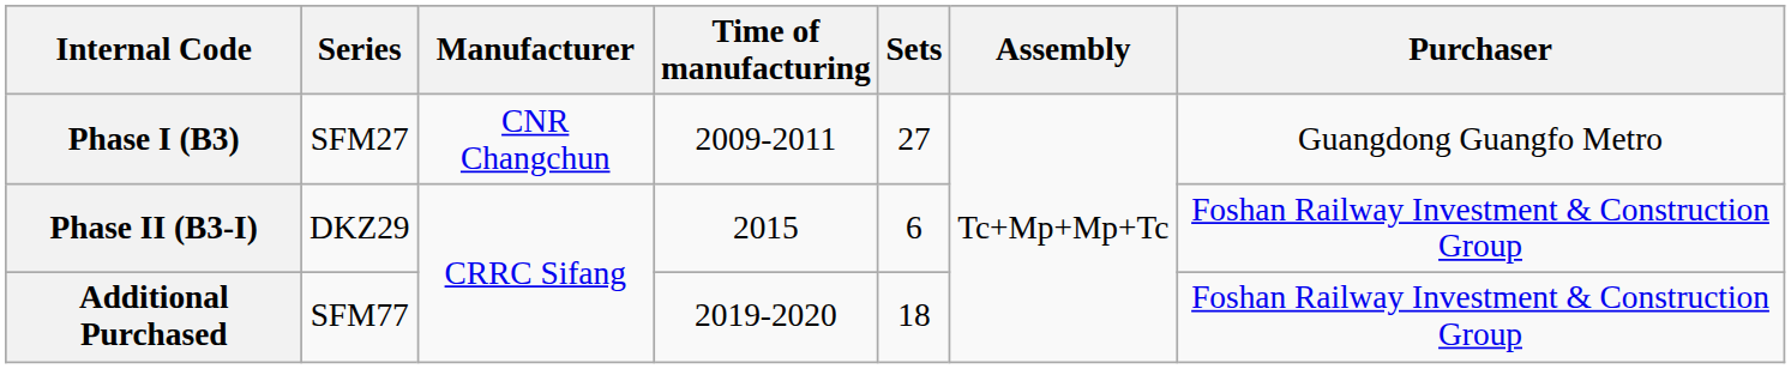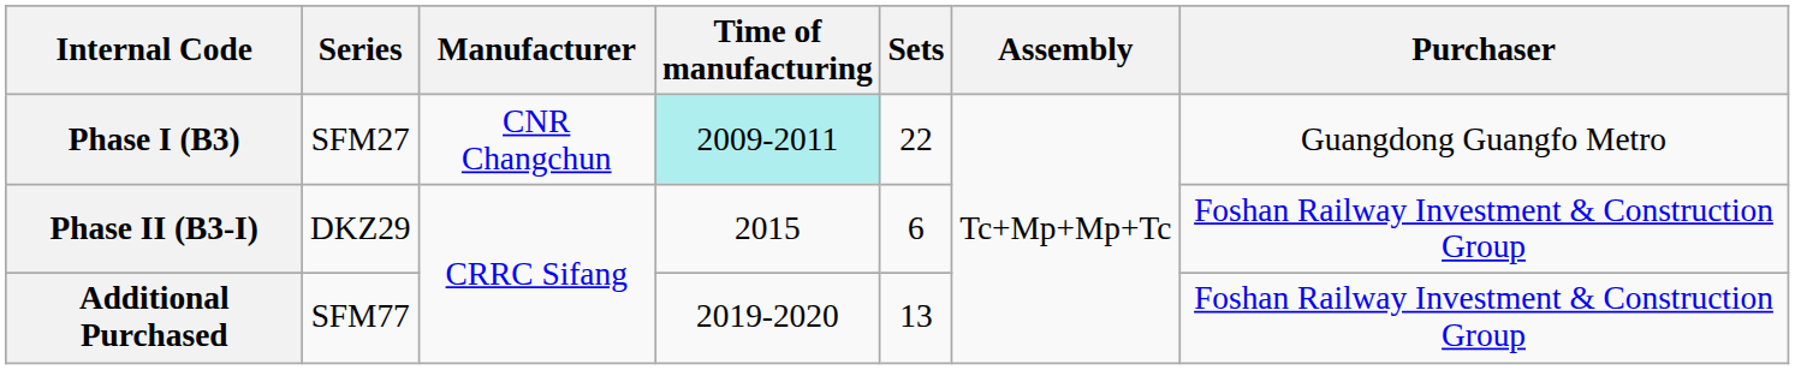Phase I (B3) | Time of manufacturing: no background -> paleturquoise background
Phase I (B3) | Sets: 27 -> 22
Additional Purchased | Sets: 18 -> 13
